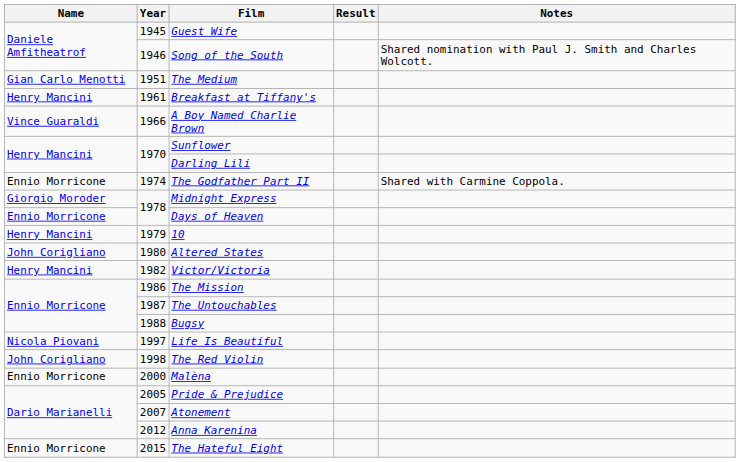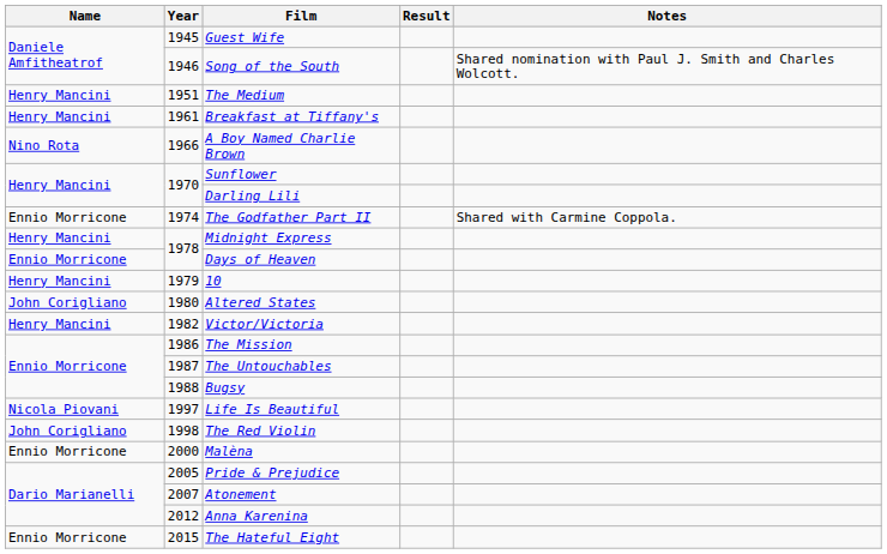The Medium | Name: Gian Carlo Menotti -> Henry Mancini
A Boy Named Charlie Brown | Name: Vince Guaraldi -> Nino Rota
Midnight Express | Name: Giorgio Moroder -> Henry Mancini
